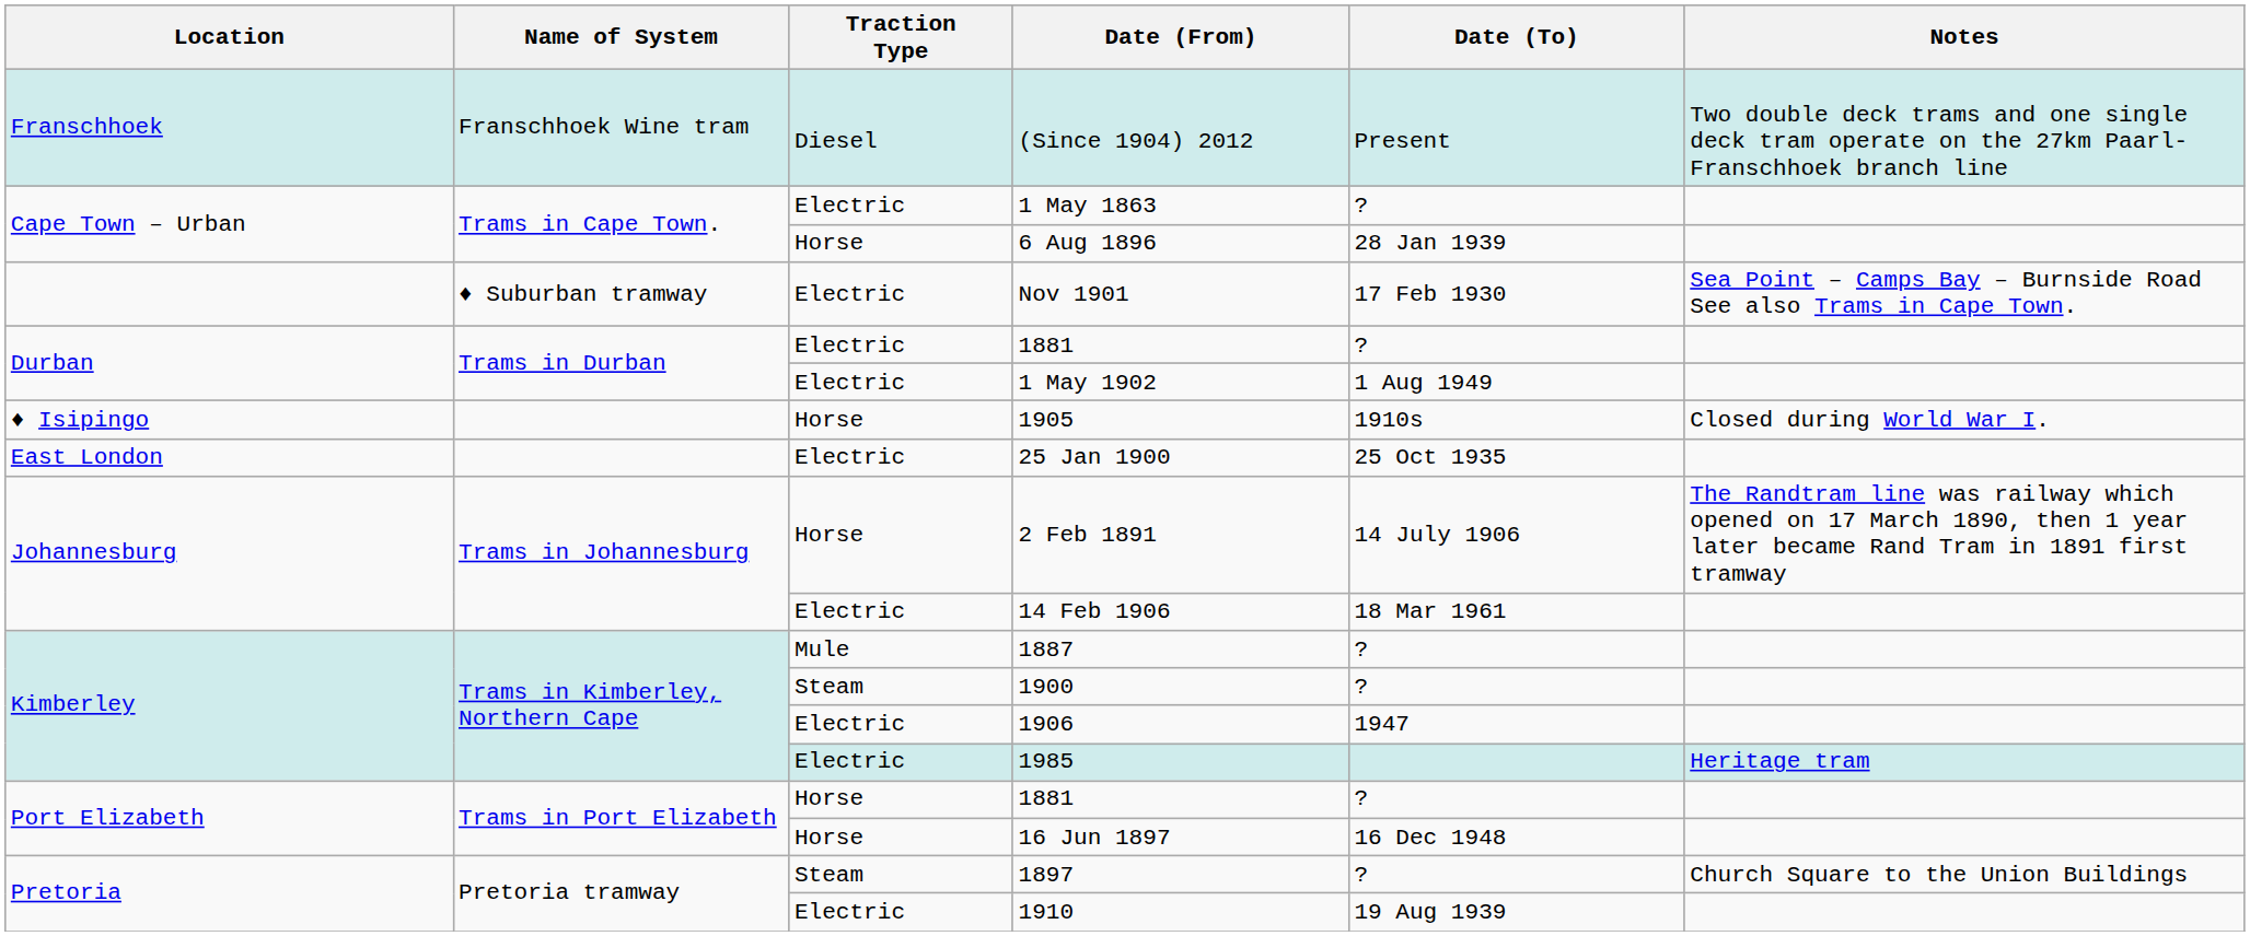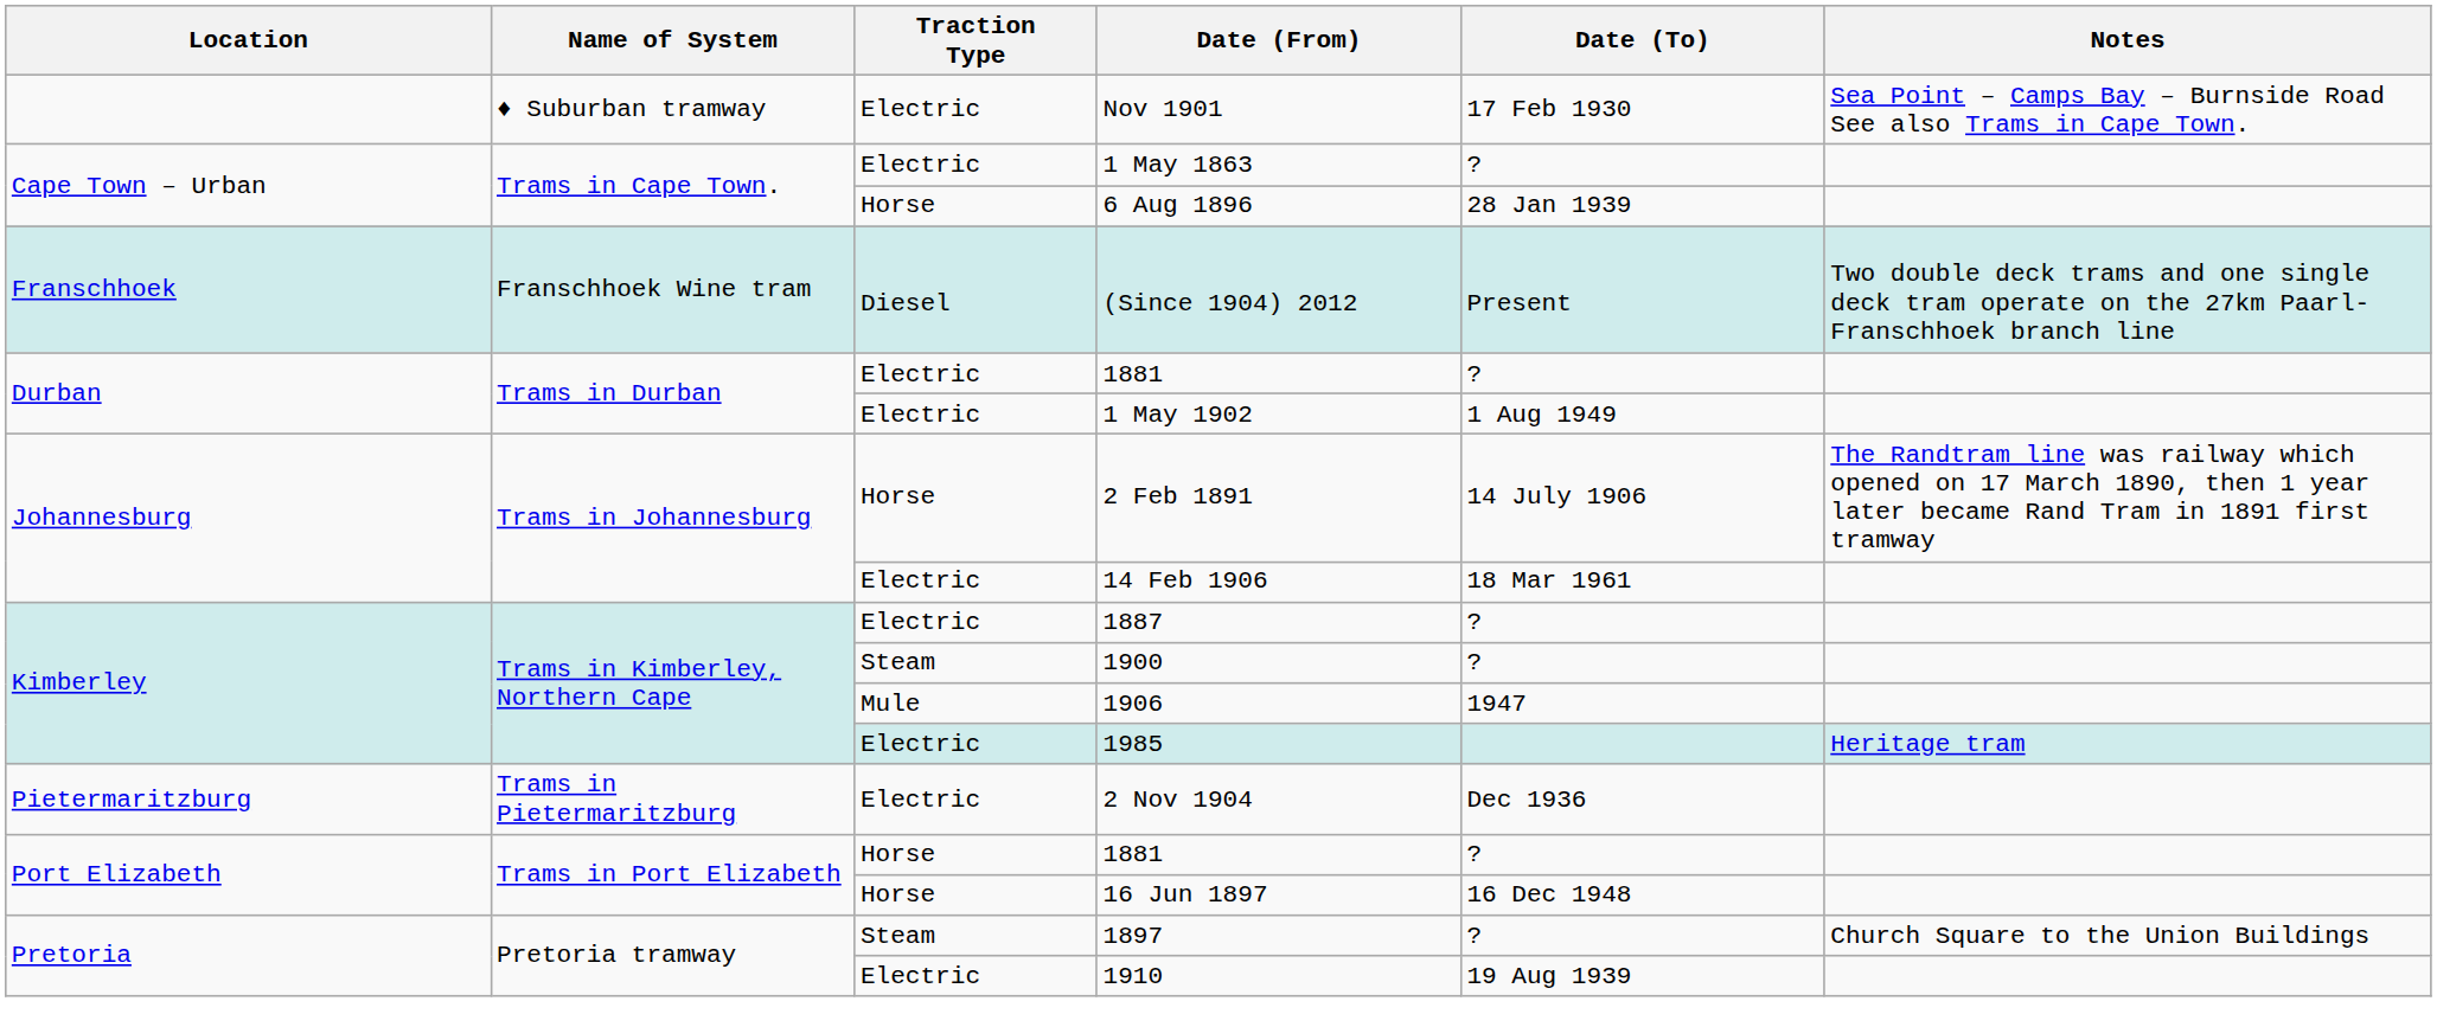rows swapped: (Since 1904) 2012 <-> Nov 1901
- row: ♦ Isipingo | Horse | 1905 | 1910s | Closed during World War I.
- row: East London | Electric | 25 Jan 1900 | 25 Oct 1935
1887 | Traction Type: Mule -> Electric
1906 | Traction Type: Electric -> Mule
+ row: Pietermaritzburg | Trams in Pietermaritzburg | Electric | 2 Nov 1904 | Dec 1936
